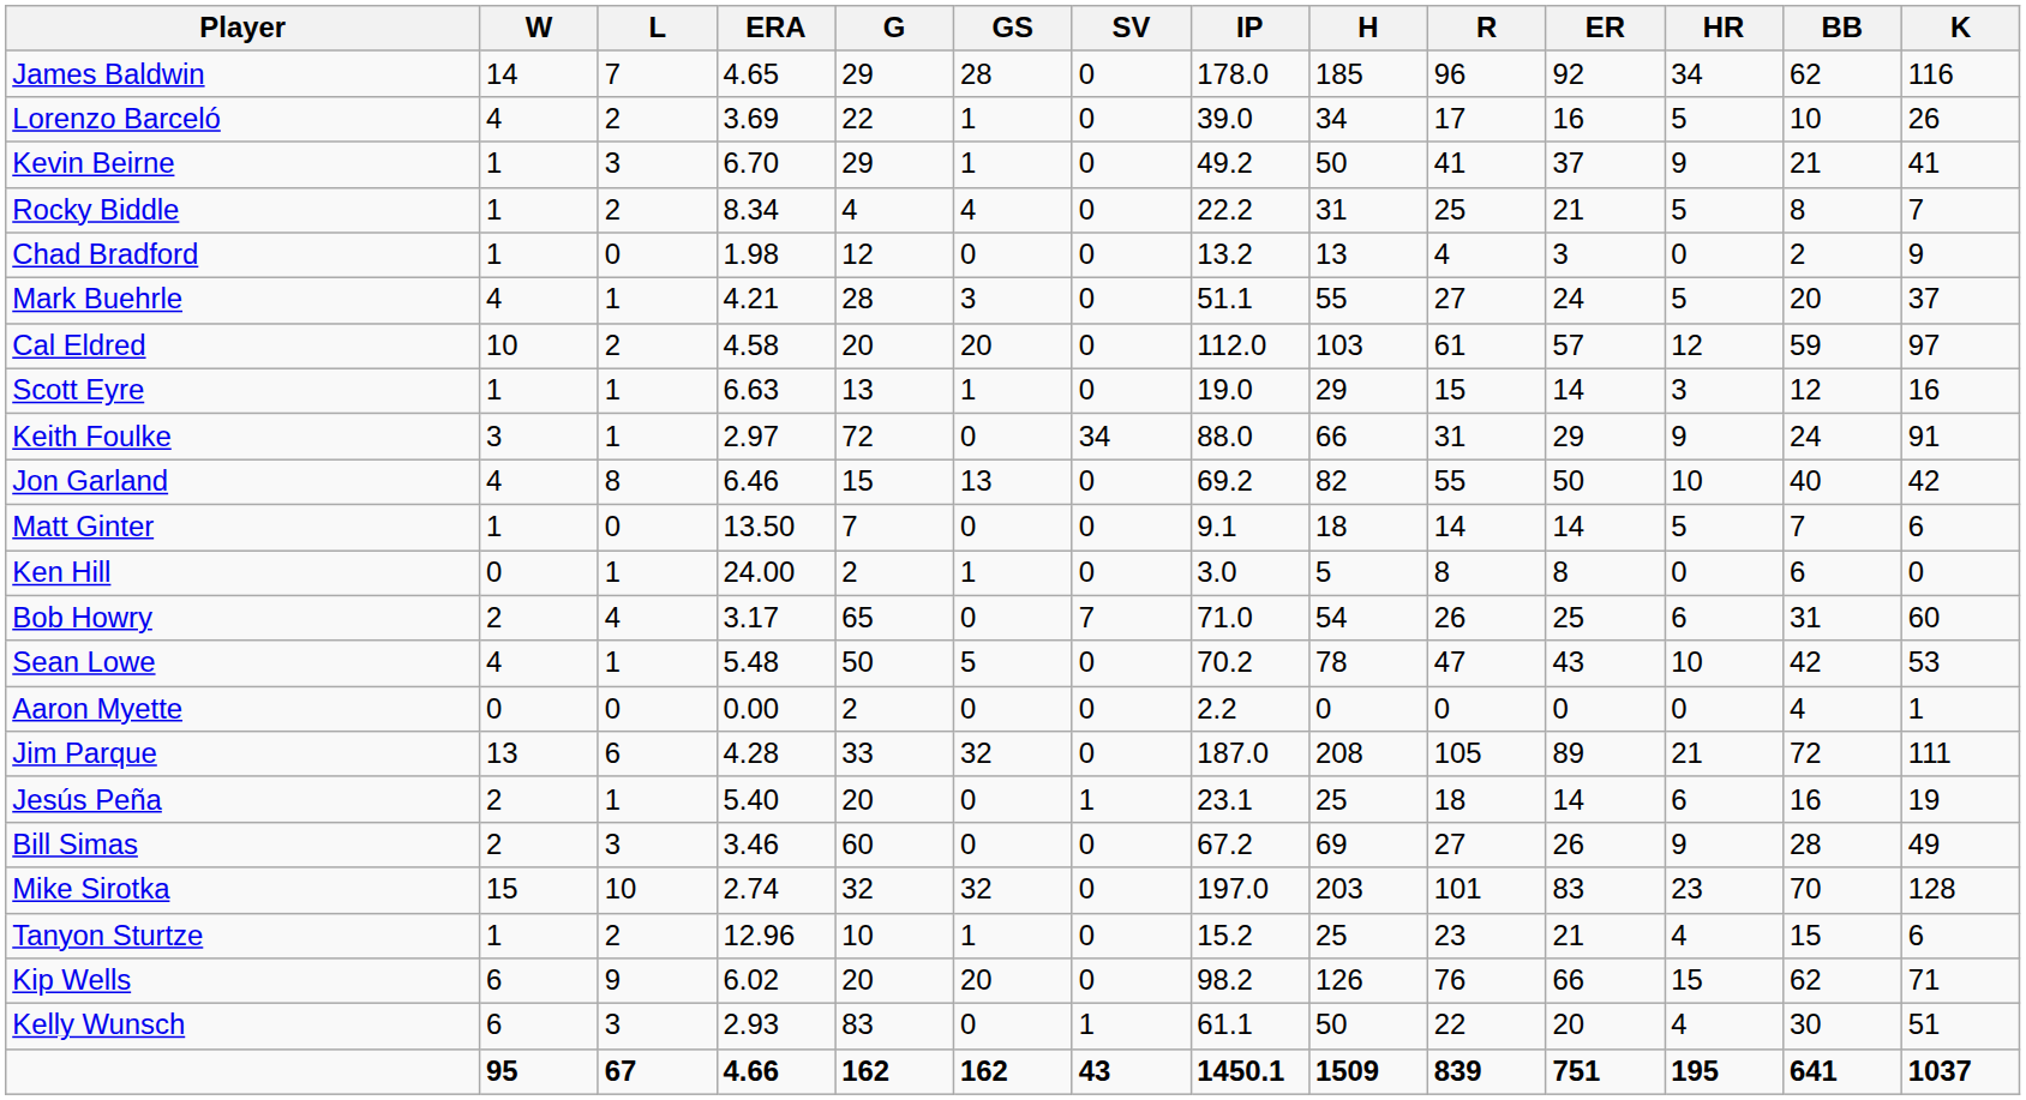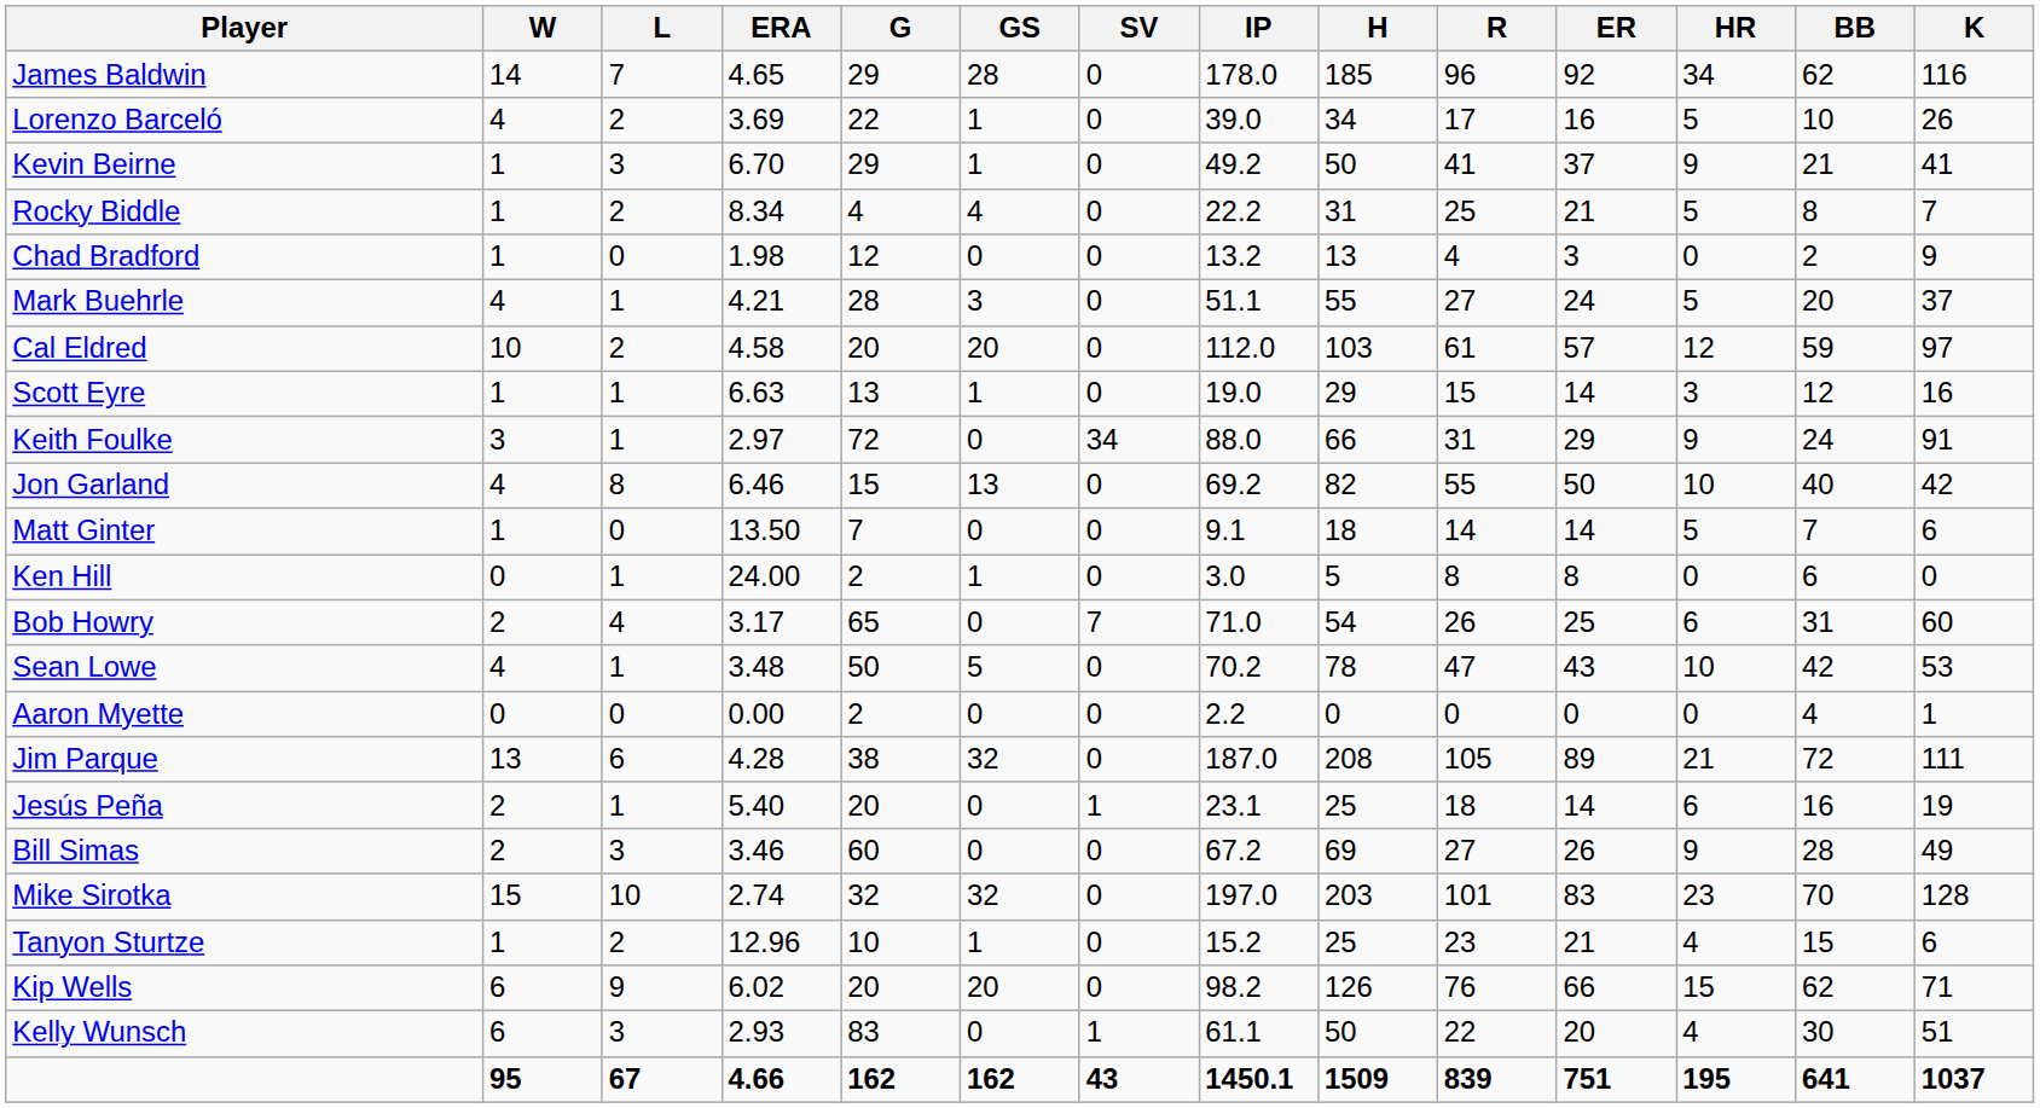Sean Lowe | ERA: 5.48 -> 3.48
Jim Parque | G: 33 -> 38
